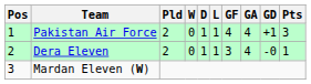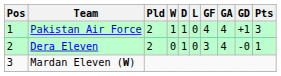Pakistan Air Force | W: 0 -> 1
Pakistan Air Force | L: 1 -> 0
Dera Eleven | L: 1 -> 0
